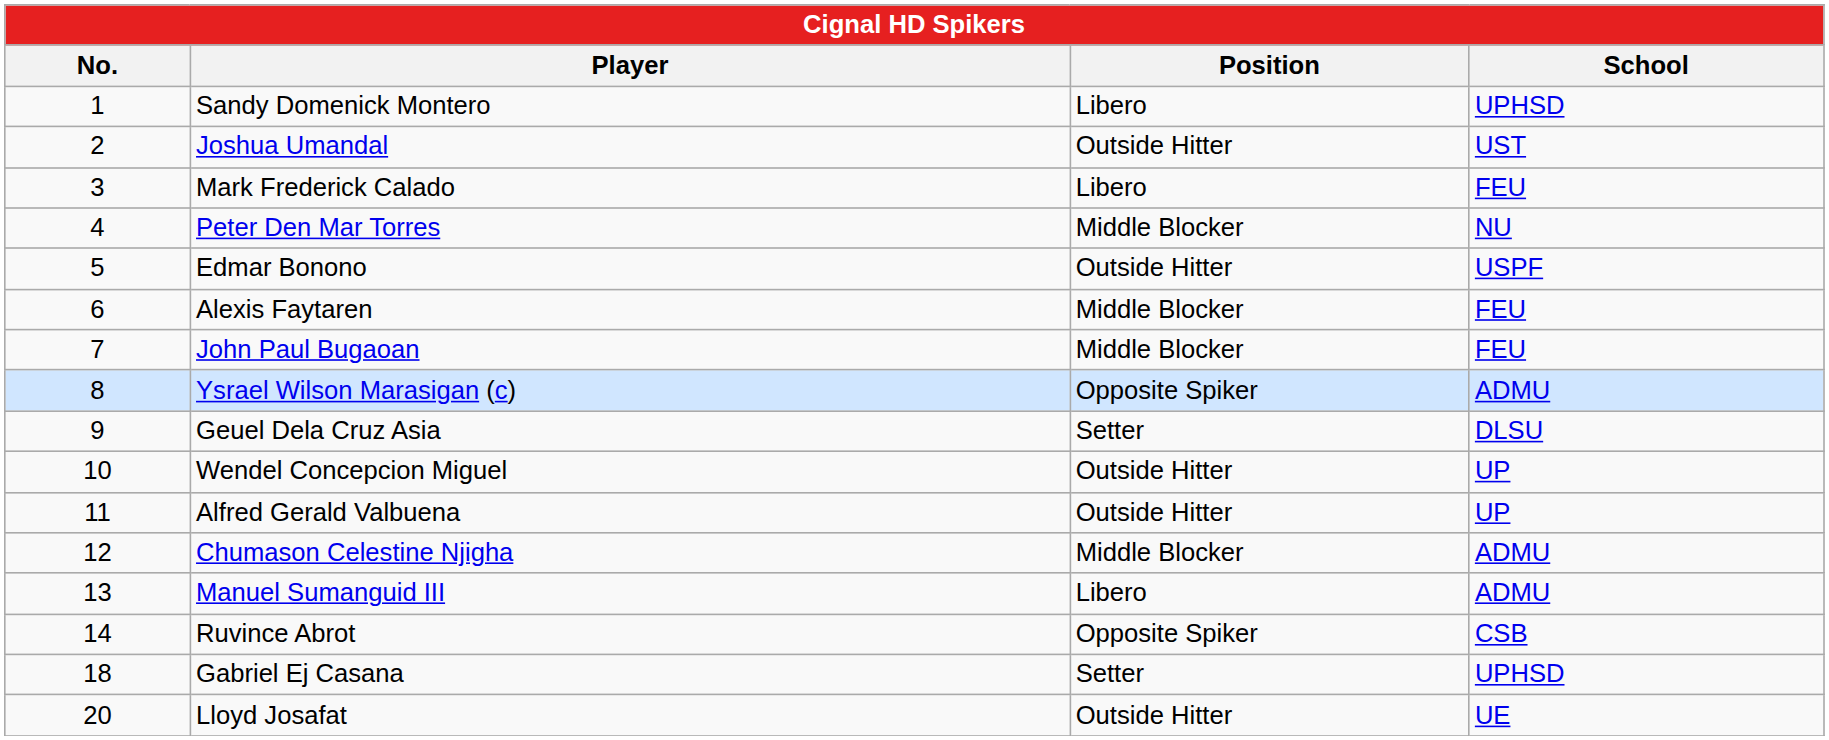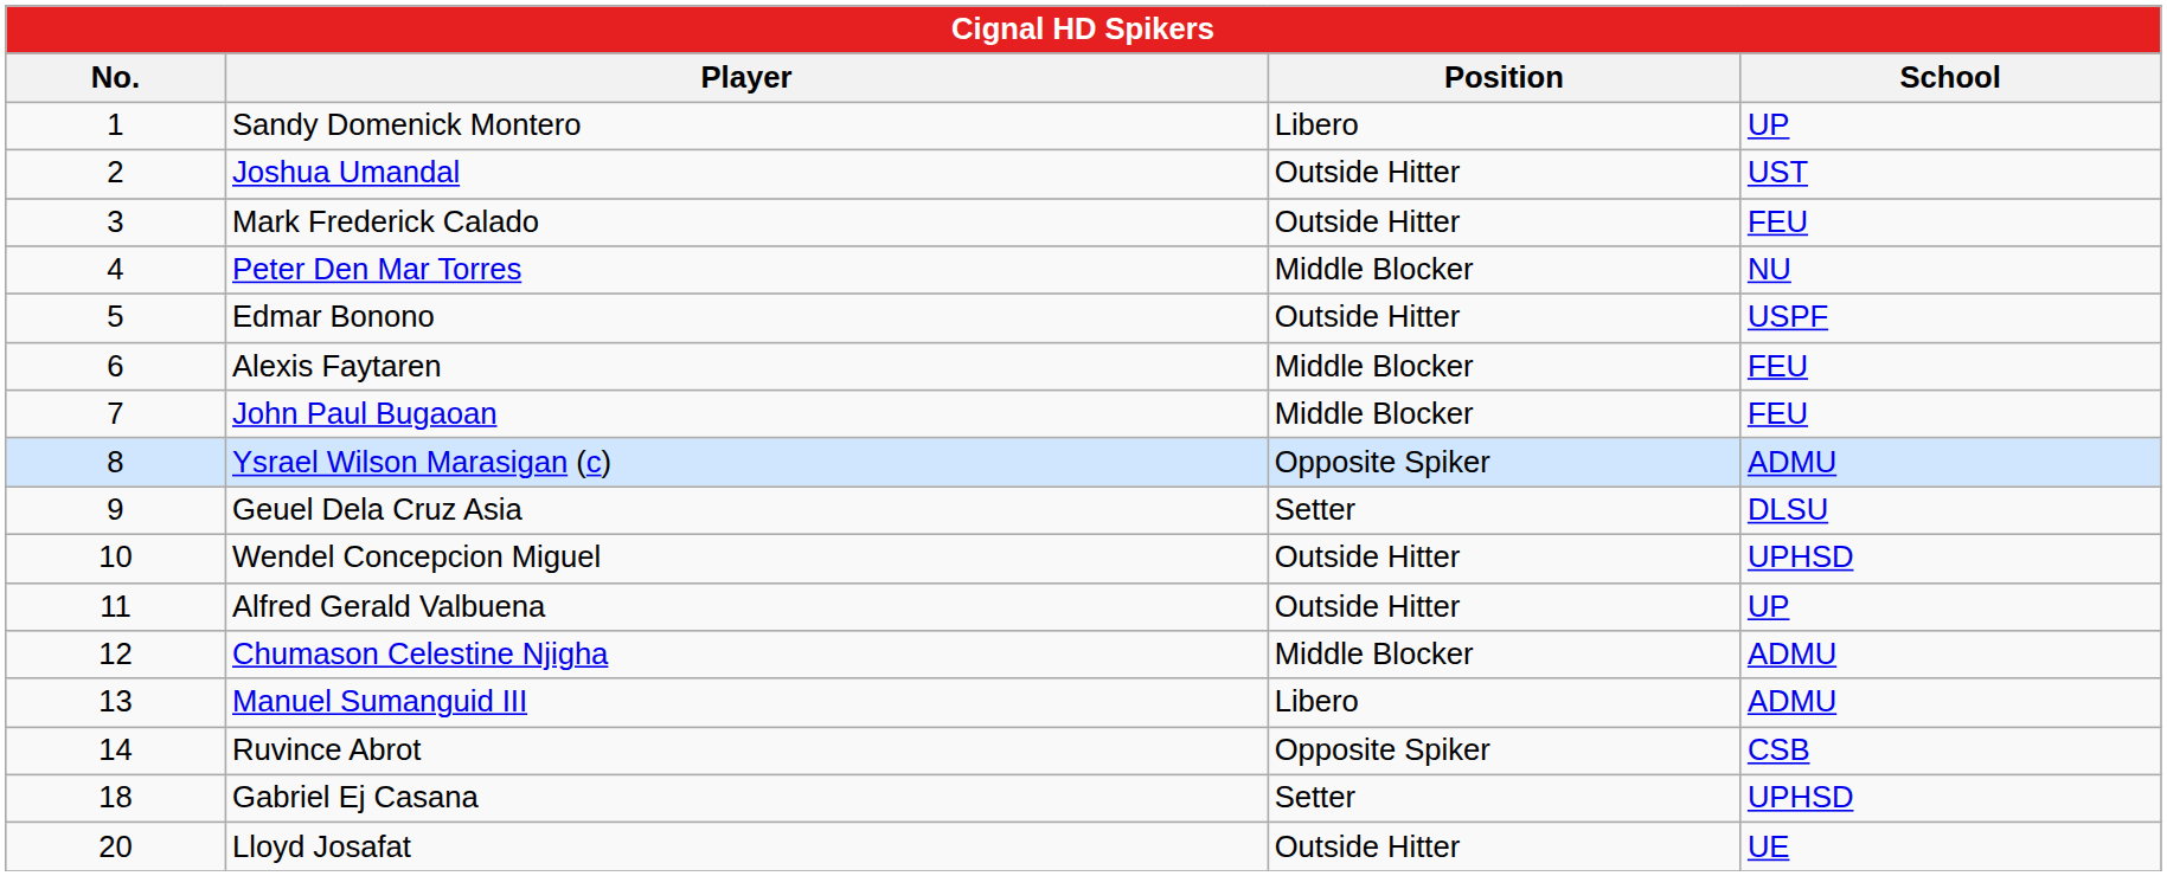Sandy Domenick Montero | School: UPHSD -> UP
Mark Frederick Calado | Position: Libero -> Outside Hitter
Wendel Concepcion Miguel | School: UP -> UPHSD
